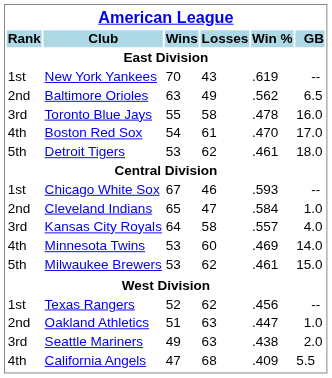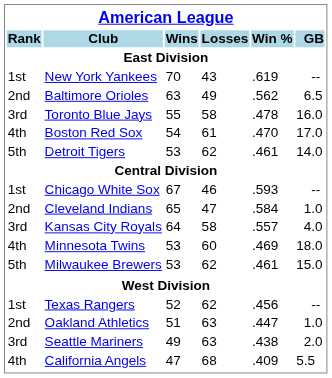Detroit Tigers | GB: 18.0 -> 14.0
Minnesota Twins | GB: 14.0 -> 18.0
